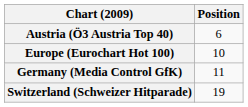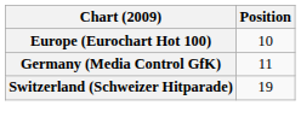- row: Austria (Ö3 Austria Top 40) | 6
